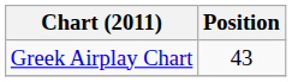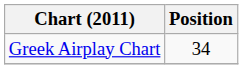Greek Airplay Chart | Position: 43 -> 34
